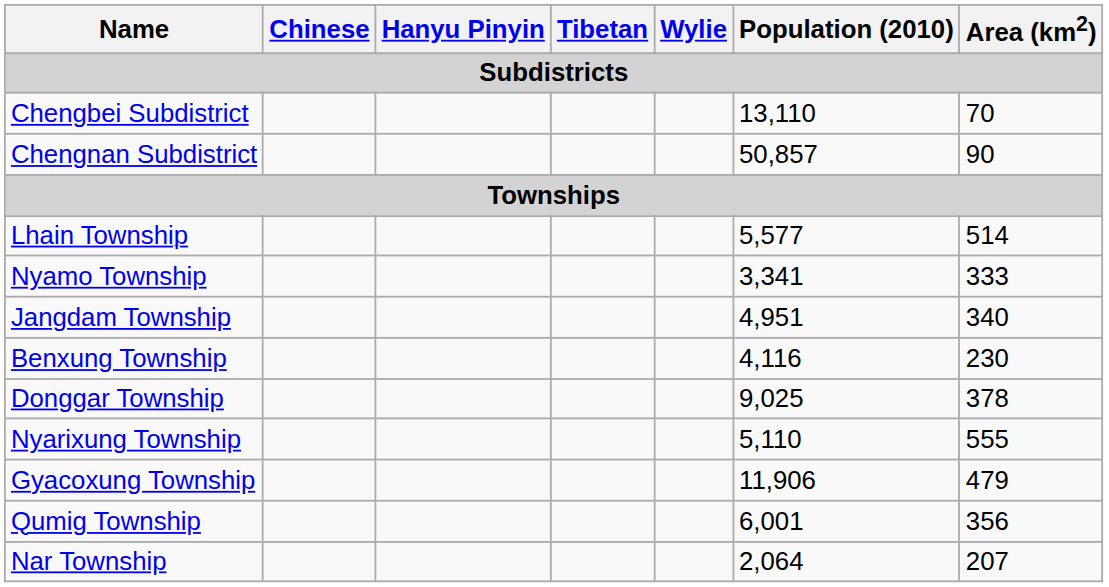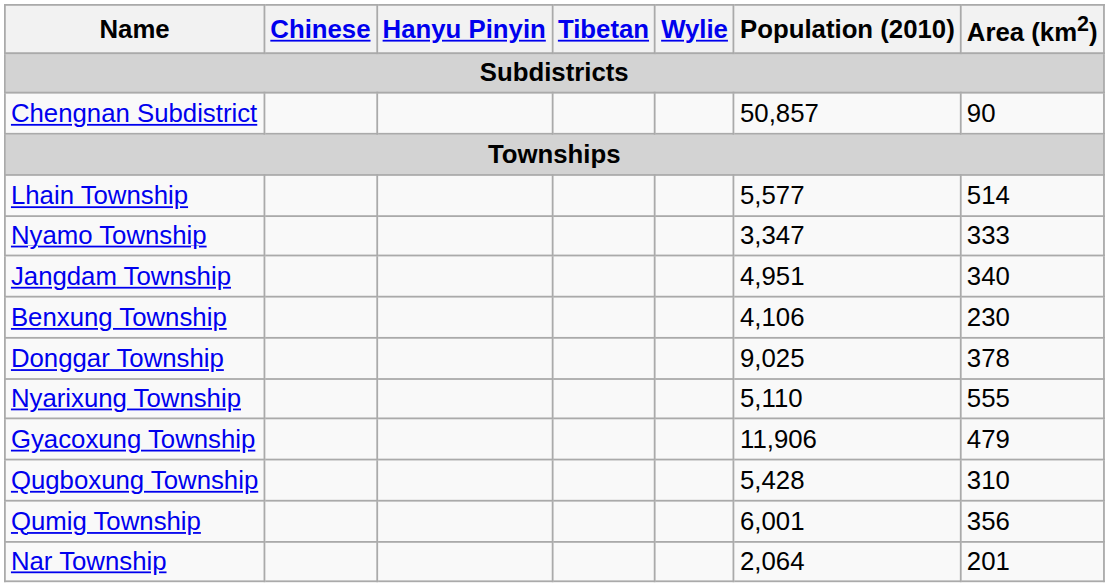- row: Chengbei Subdistrict | 13,110 | 70
Nyamo Township | Population (2010): 3,341 -> 3,347
Benxung Township | Population (2010): 4,116 -> 4,106
+ row: Qugboxung Township | 5,428 | 310
Nar Township | Area (km2): 207 -> 201
